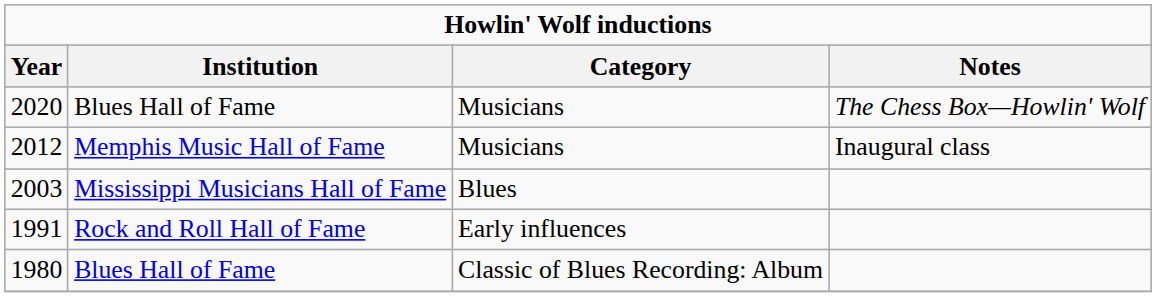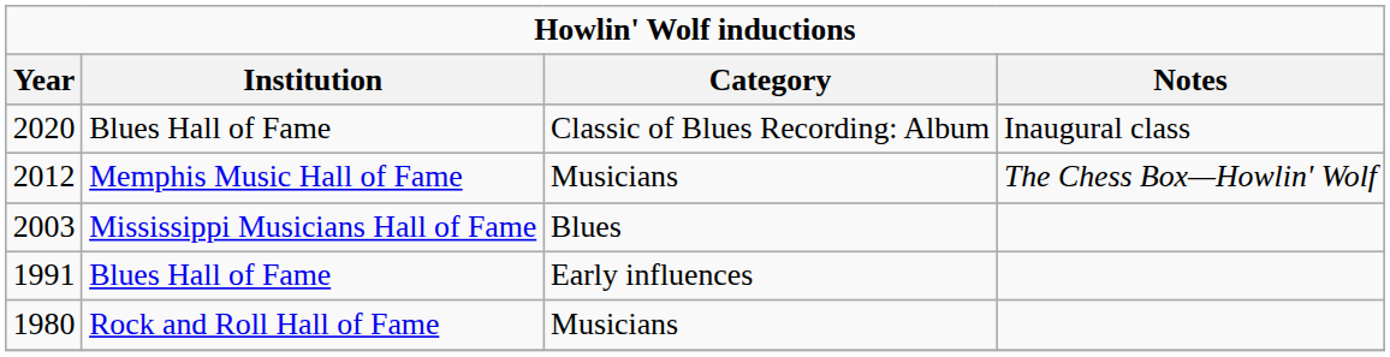2020 | Category: Musicians -> Classic of Blues Recording: Album
2020 | Notes: The Chess Box—Howlin' Wolf -> Inaugural class
2012 | Notes: Inaugural class -> The Chess Box—Howlin' Wolf
1991 | Institution: Rock and Roll Hall of Fame -> Blues Hall of Fame
1980 | Institution: Blues Hall of Fame -> Rock and Roll Hall of Fame
1980 | Category: Classic of Blues Recording: Album -> Musicians
